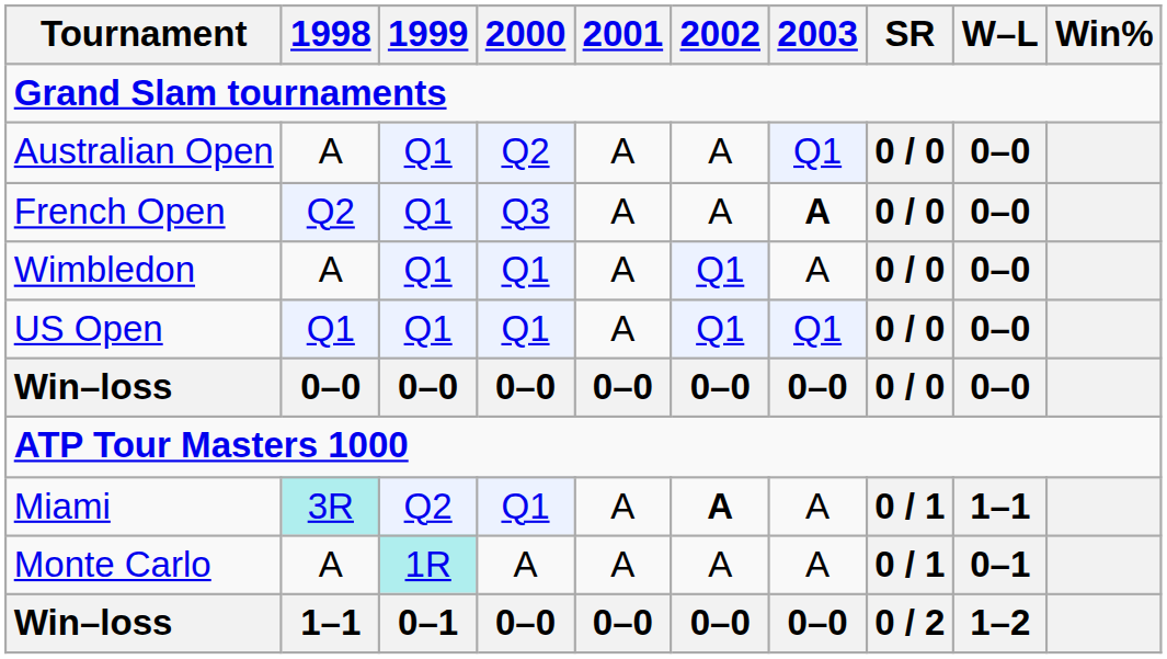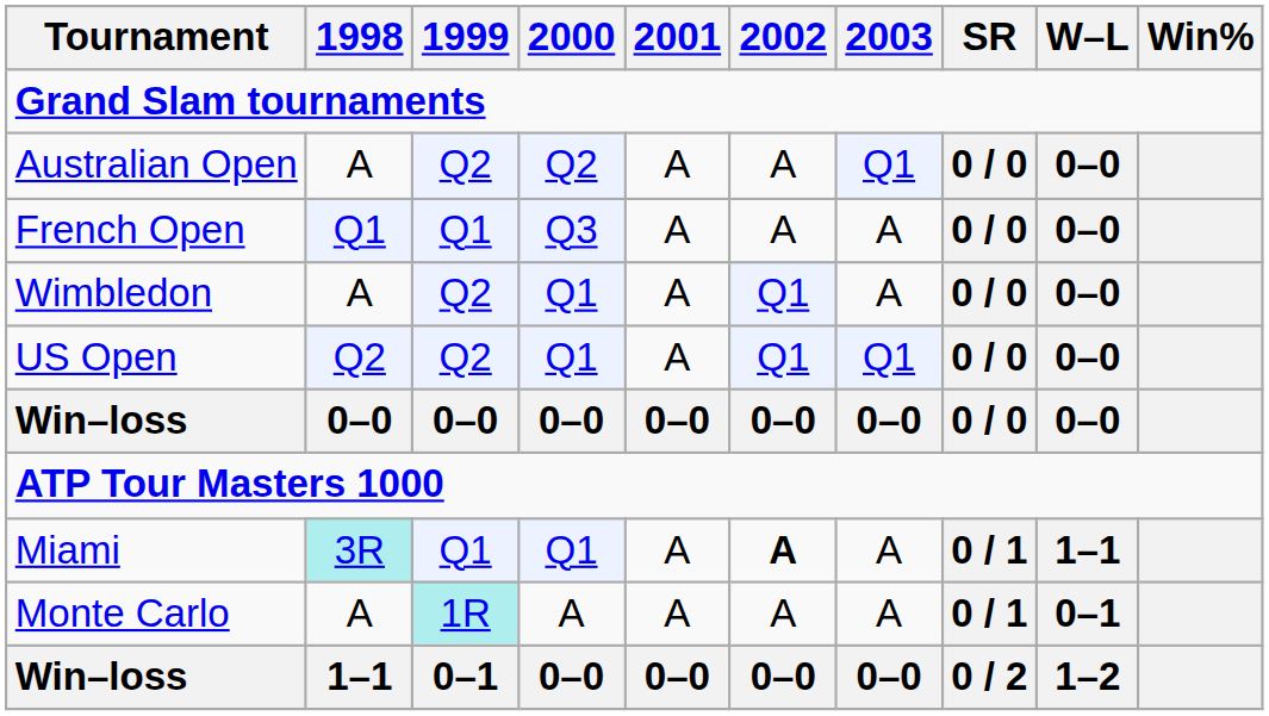Australian Open | 1999: Q1 -> Q2
French Open | 1998: Q2 -> Q1
French Open | 2003: bold -> normal
Wimbledon | 1999: Q1 -> Q2
US Open | 1998: Q1 -> Q2
US Open | 1999: Q1 -> Q2
Miami | 1999: Q2 -> Q1
